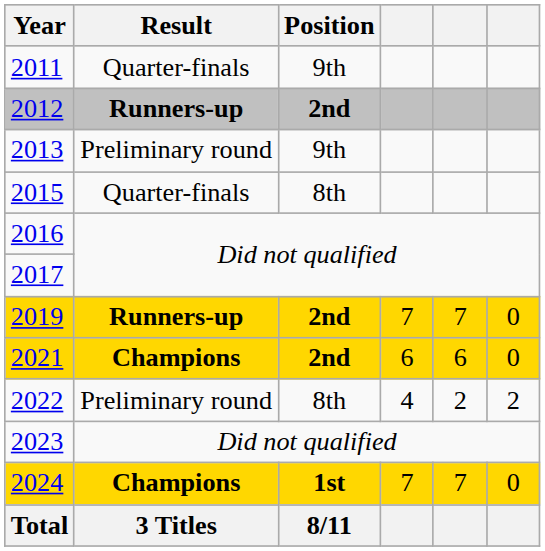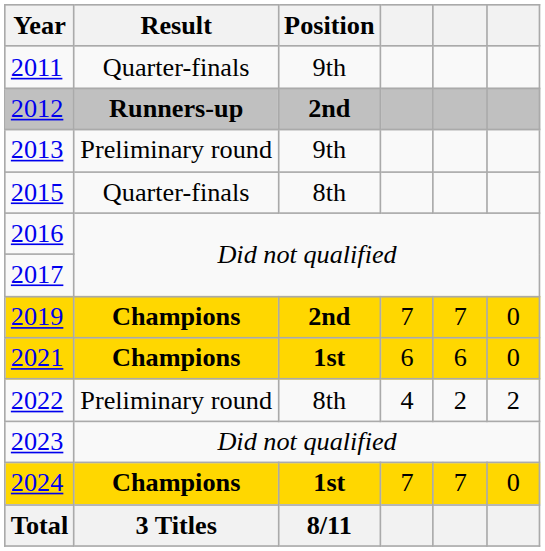2019 | Result: Runners-up -> Champions
2021 | Position: 2nd -> 1st
